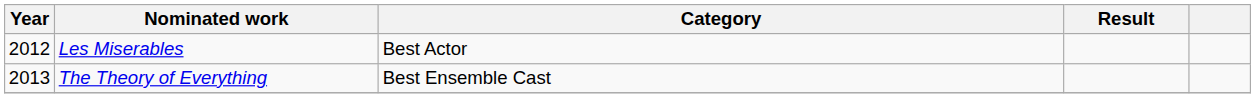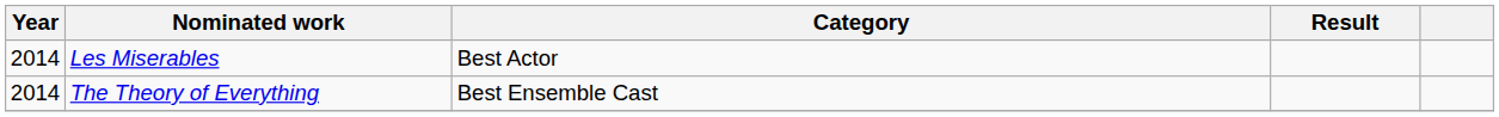Les Miserables | Year: 2012 -> 2014
The Theory of Everything | Year: 2013 -> 2014
